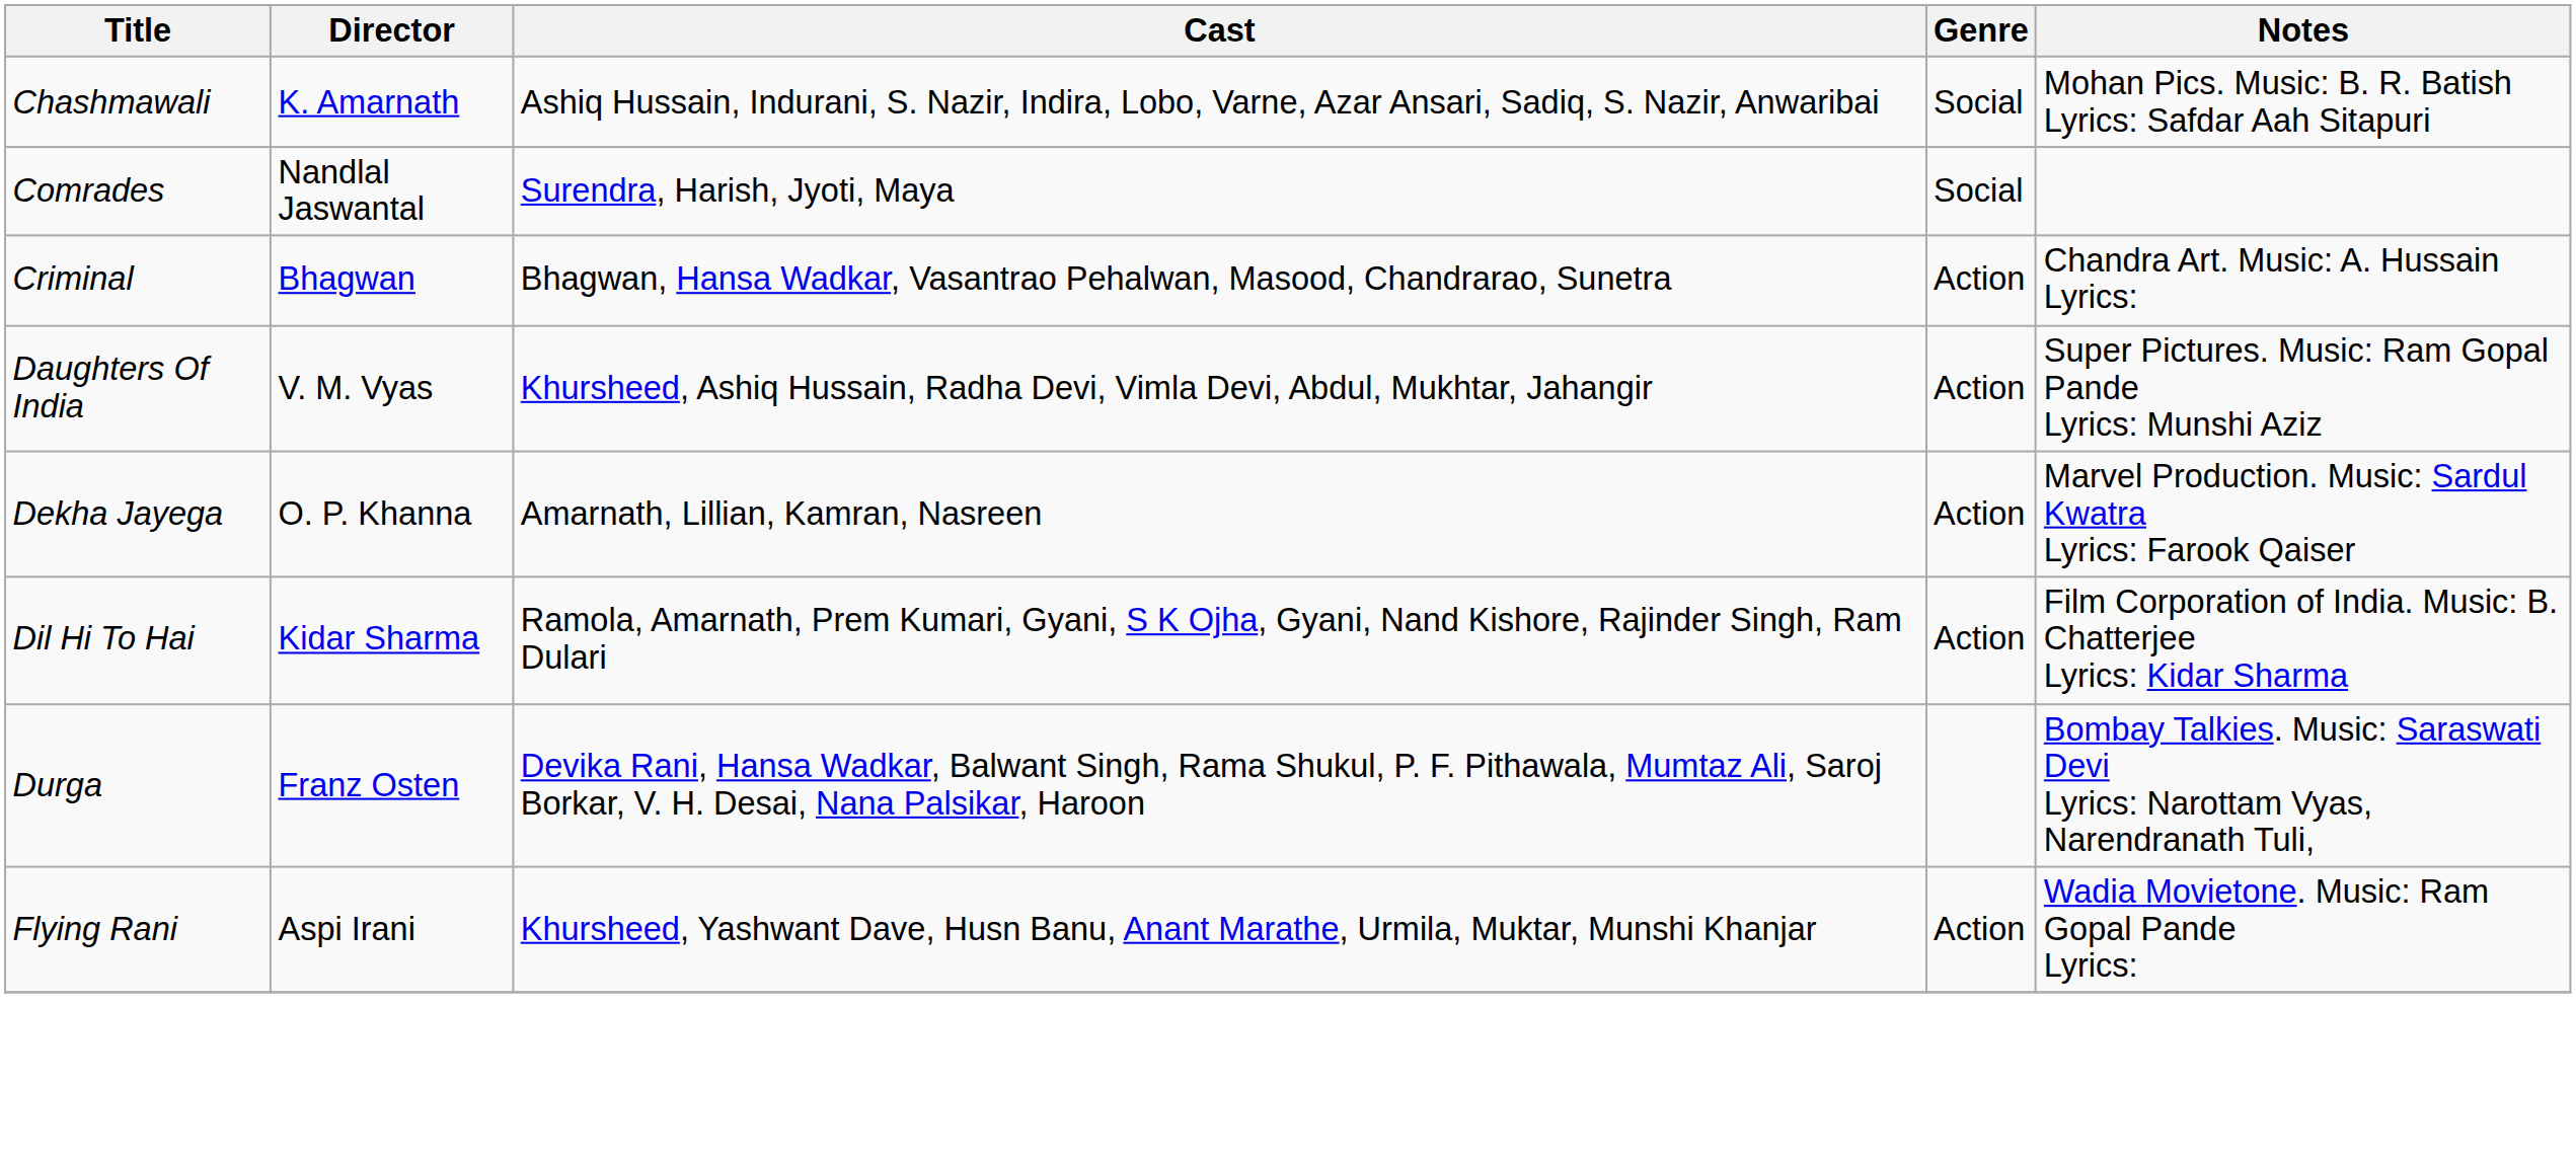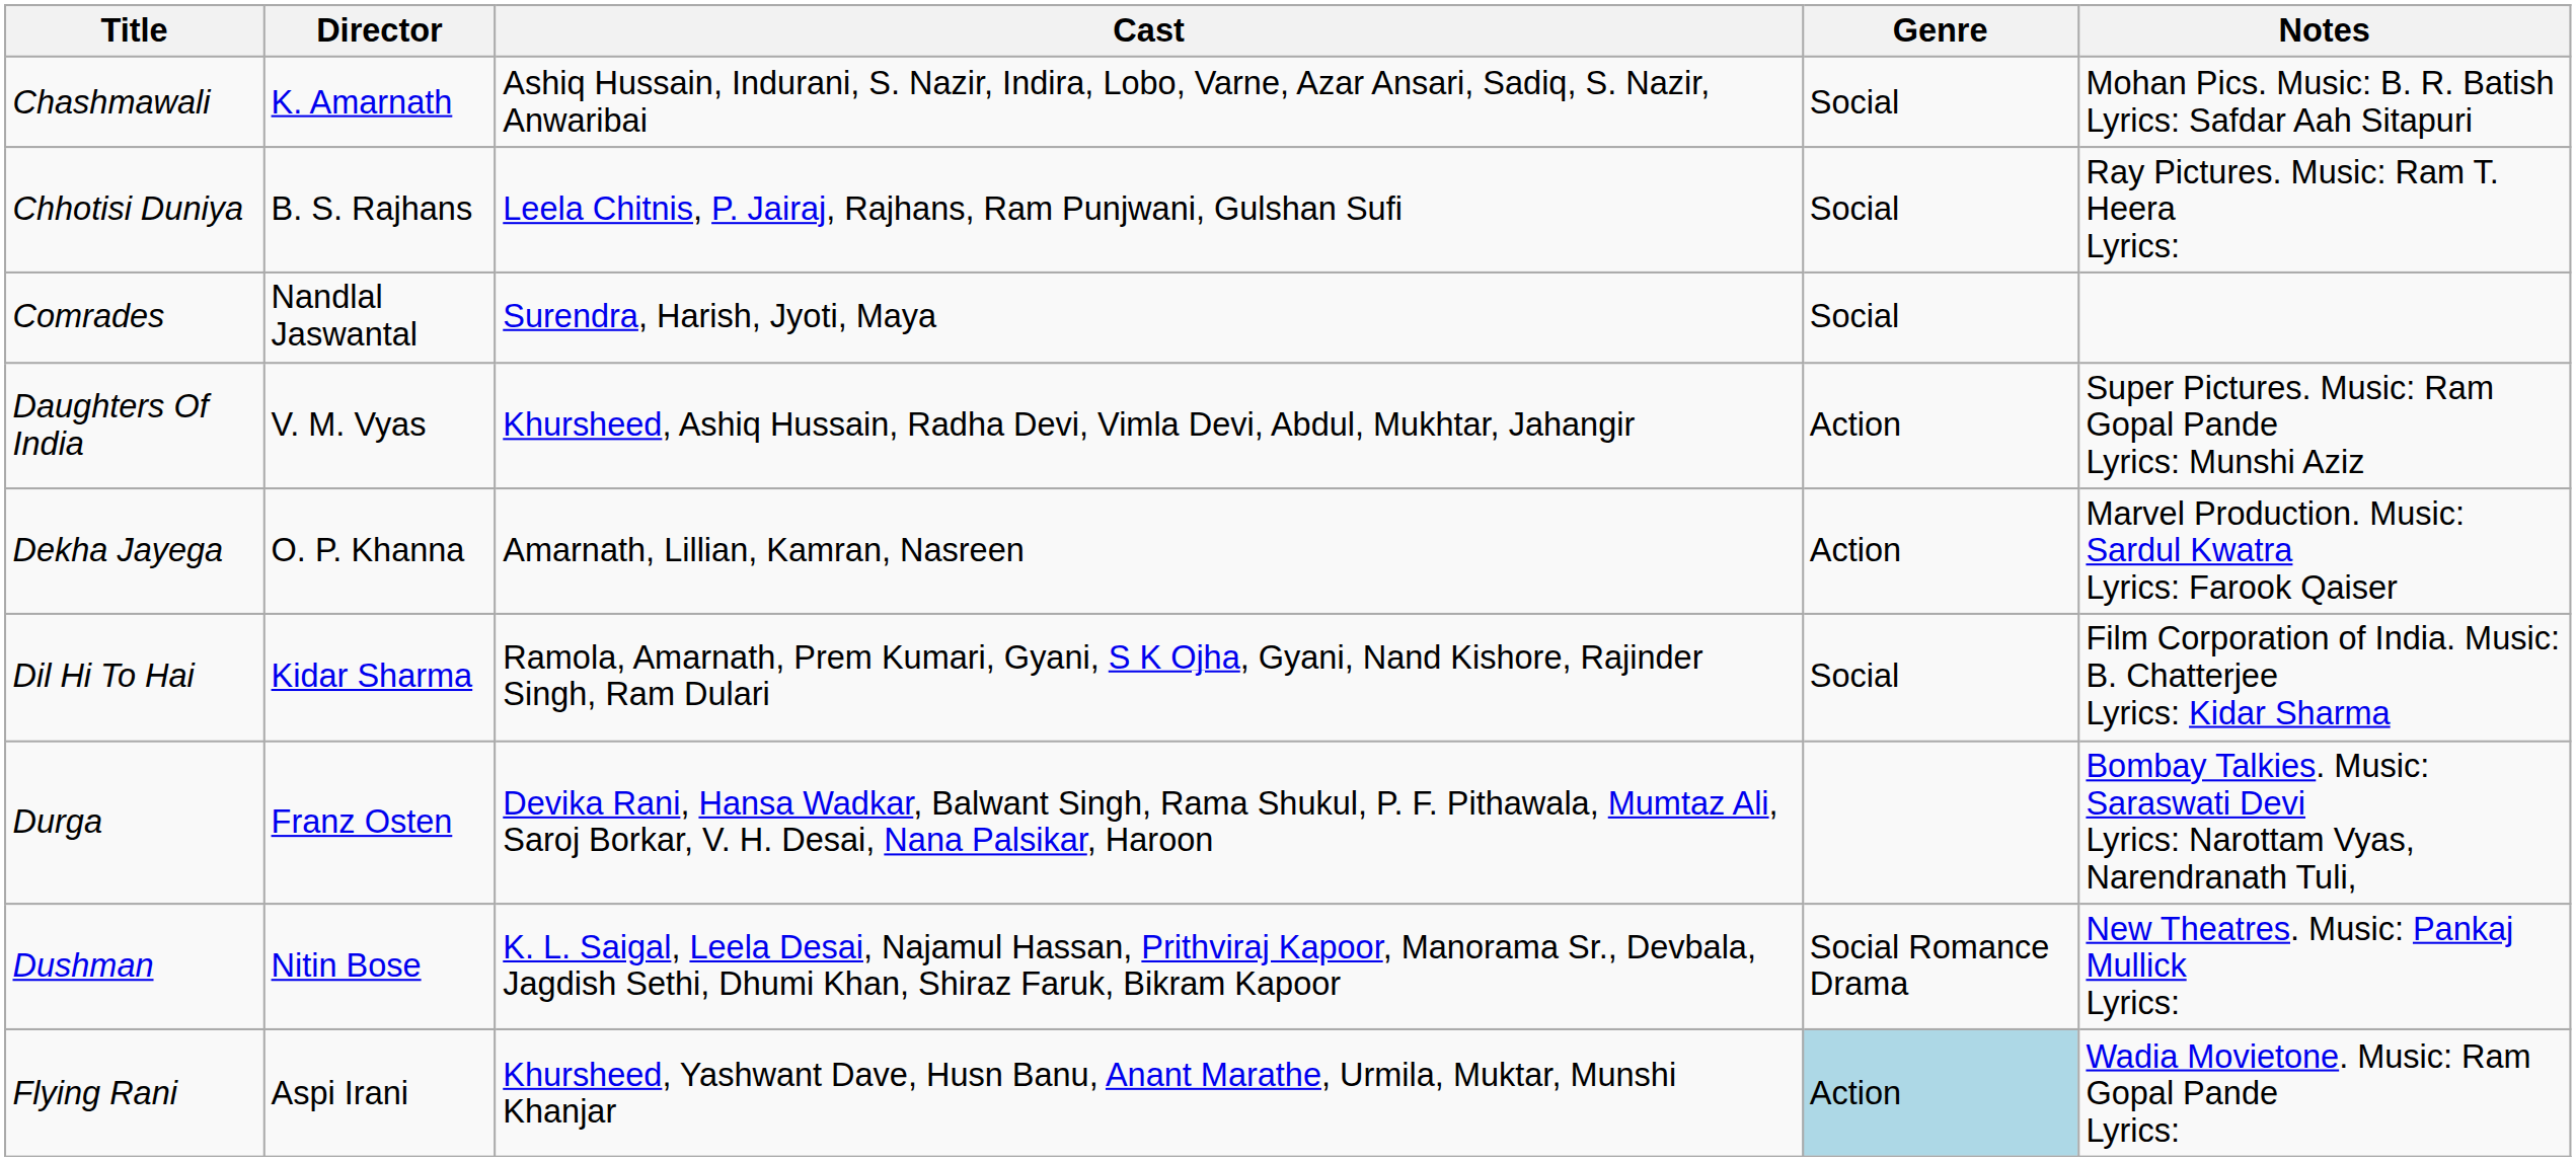+ row: Chhotisi Duniya | B. S. Rajhans | Leela Chitnis, P. Jairaj, Rajhans, Ram Punjwani, Gulshan Sufi | Social | Ray Pictures. Music: Ram T. Heera Lyrics:
- row: Criminal | Bhagwan | Bhagwan, Hansa Wadkar, Vasantrao Pehalwan, Masood, Chandrarao, Sunetra | Action | Chandra Art. Music: A. Hussain Lyrics:
Dil Hi To Hai | Genre: Action -> Social
+ row: Dushman | Nitin Bose | K. L. Saigal, Leela Desai, Najamul Hassan, Prithviraj Kapoor, Manorama Sr., Devbala, Jagdish Sethi, Dhumi Khan, Shiraz Faruk, Bikram Kapoor | Social Romance Drama | New Theatres. Music: Pankaj Mullick Lyrics:
Flying Rani | Genre: no background -> lightblue background
